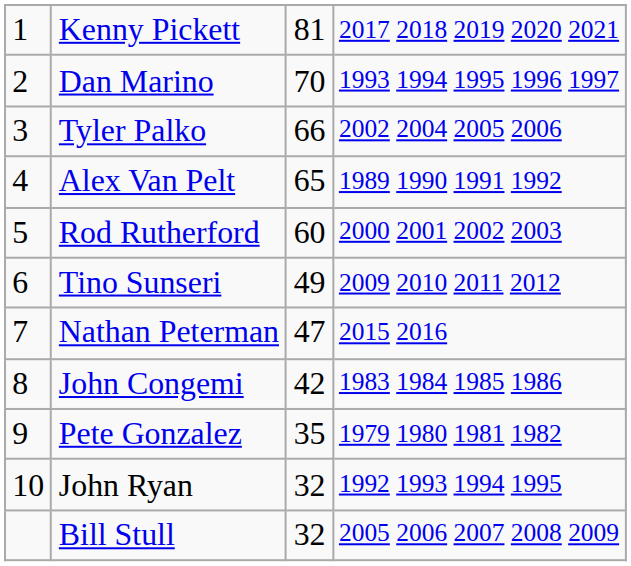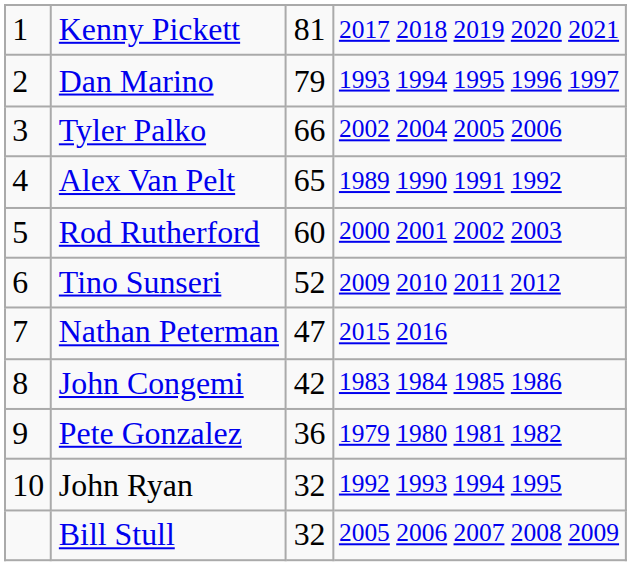Dan Marino | column 3: 70 -> 79
Tino Sunseri | column 3: 49 -> 52
Pete Gonzalez | column 3: 35 -> 36
